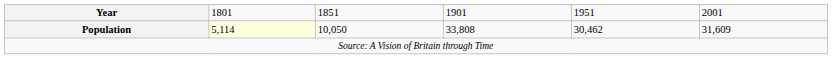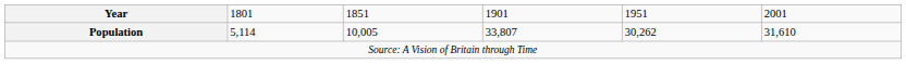Population | column 2: lightyellow background -> no background
Population | column 3: 10,050 -> 10,005
Population | column 4: 33,808 -> 33,807
Population | column 5: 30,462 -> 30,262
Population | column 6: 31,609 -> 31,610
